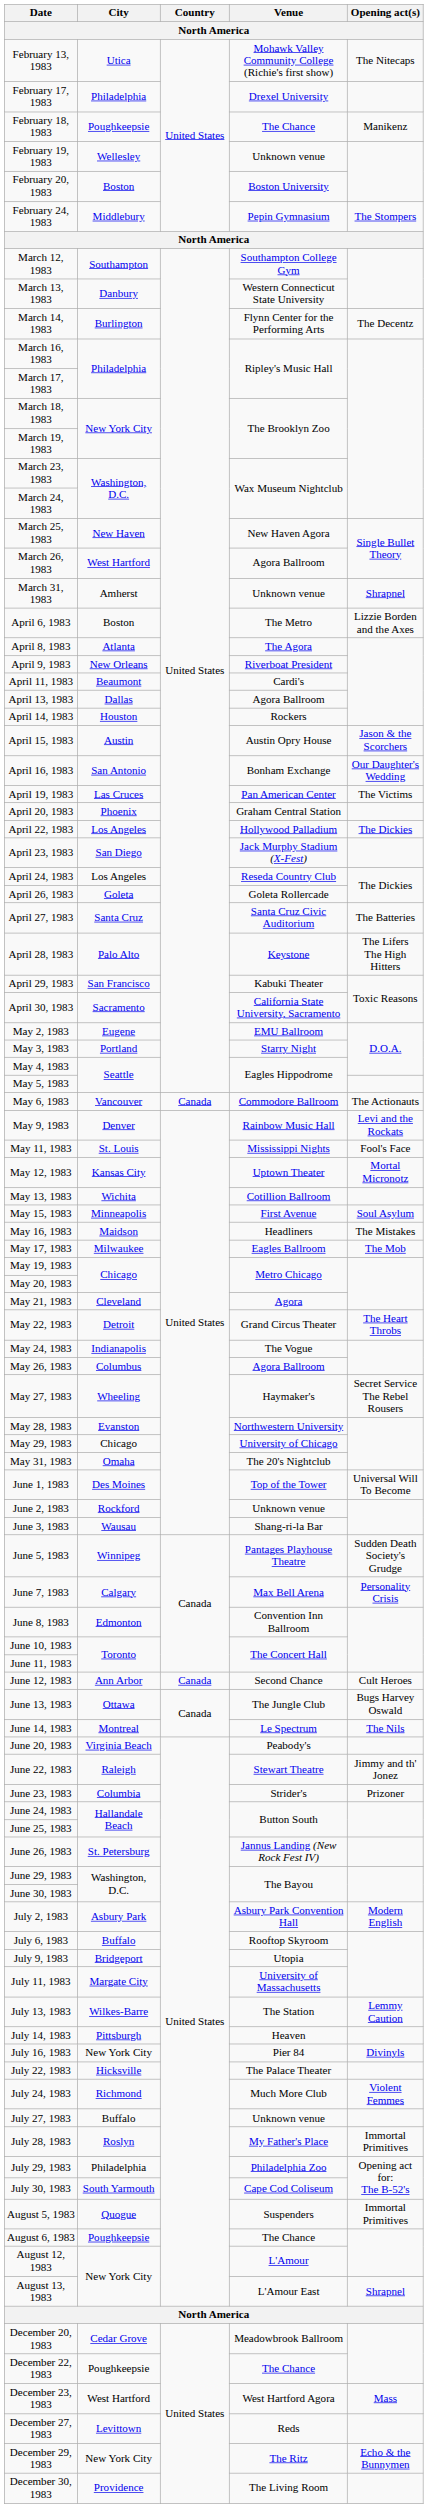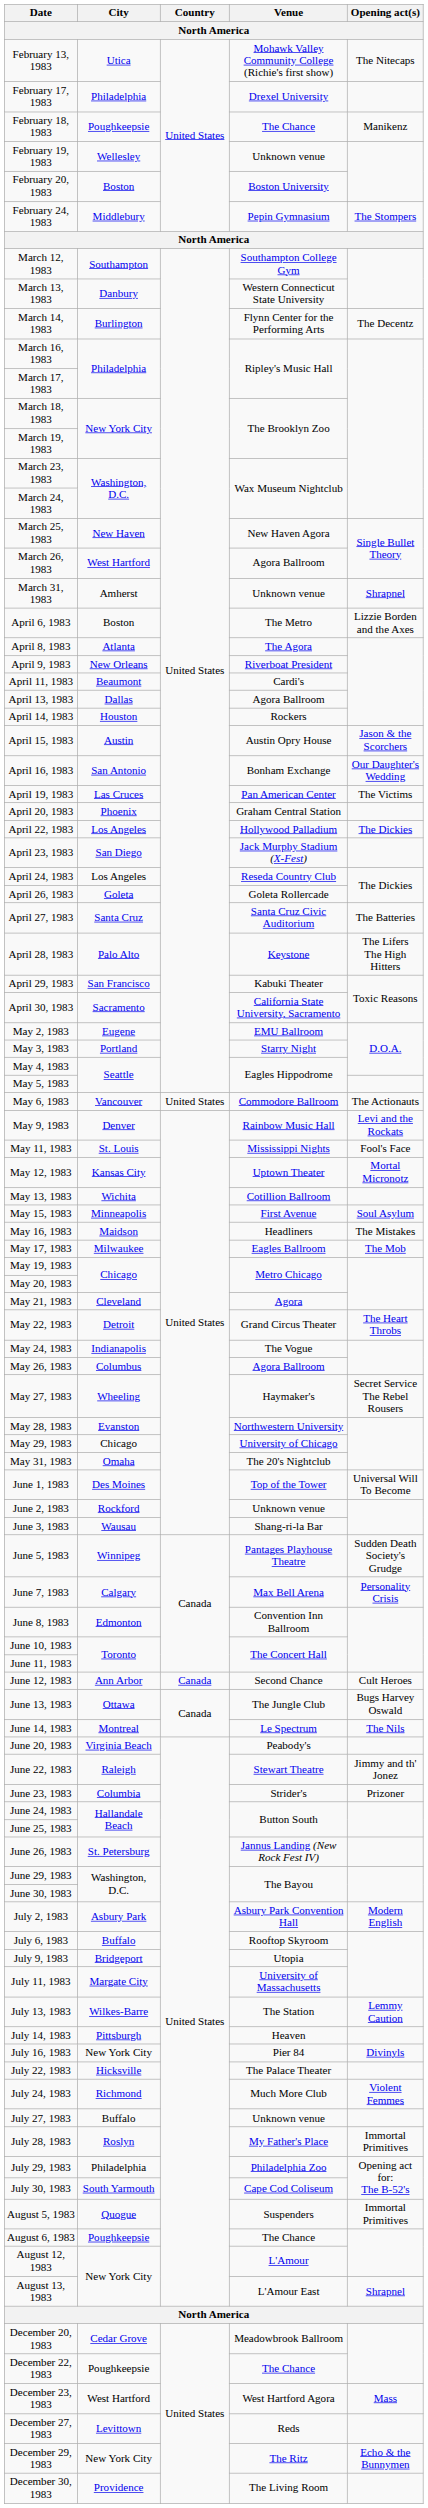May 6, 1983 | Country: Canada -> United States
